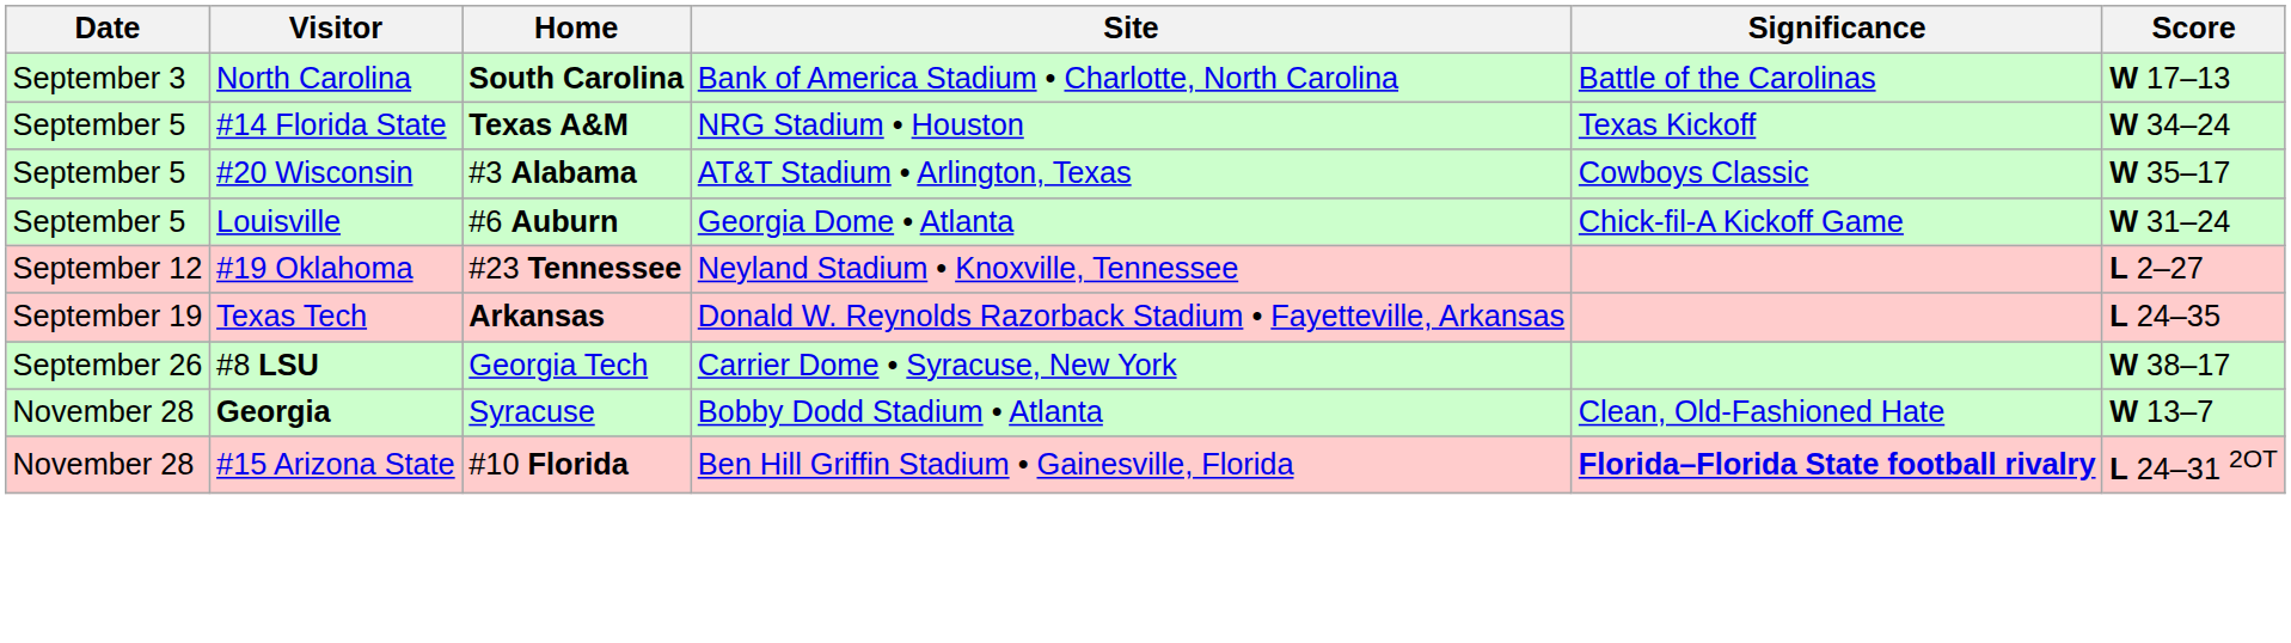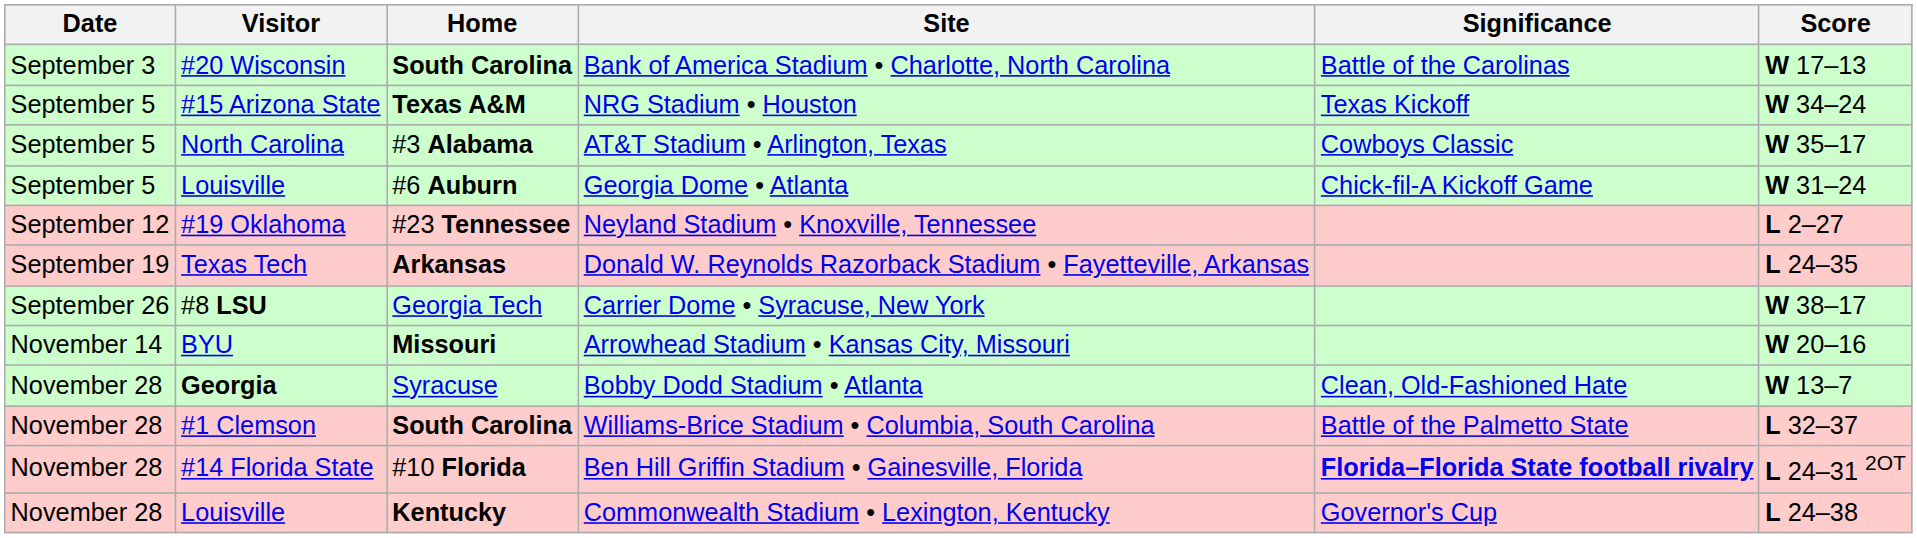Bank of America Stadium • Charlotte, North Carolina | Visitor: North Carolina -> #20 Wisconsin
NRG Stadium • Houston | Visitor: #14 Florida State -> #15 Arizona State
AT&T Stadium • Arlington, Texas | Visitor: #20 Wisconsin -> North Carolina
+ row: November 14 | BYU | Missouri | Arrowhead Stadium • Kansas City, Missouri | W 20–16
+ row: November 28 | #1 Clemson | South Carolina | Williams-Brice Stadium • Columbia, South Carolina | Battle of the Palmetto State | L 32–37
Ben Hill Griffin Stadium • Gainesville, Florida | Visitor: #15 Arizona State -> #14 Florida State
+ row: November 28 | Louisville | Kentucky | Commonwealth Stadium • Lexington, Kentucky | Governor's Cup | L 24–38
